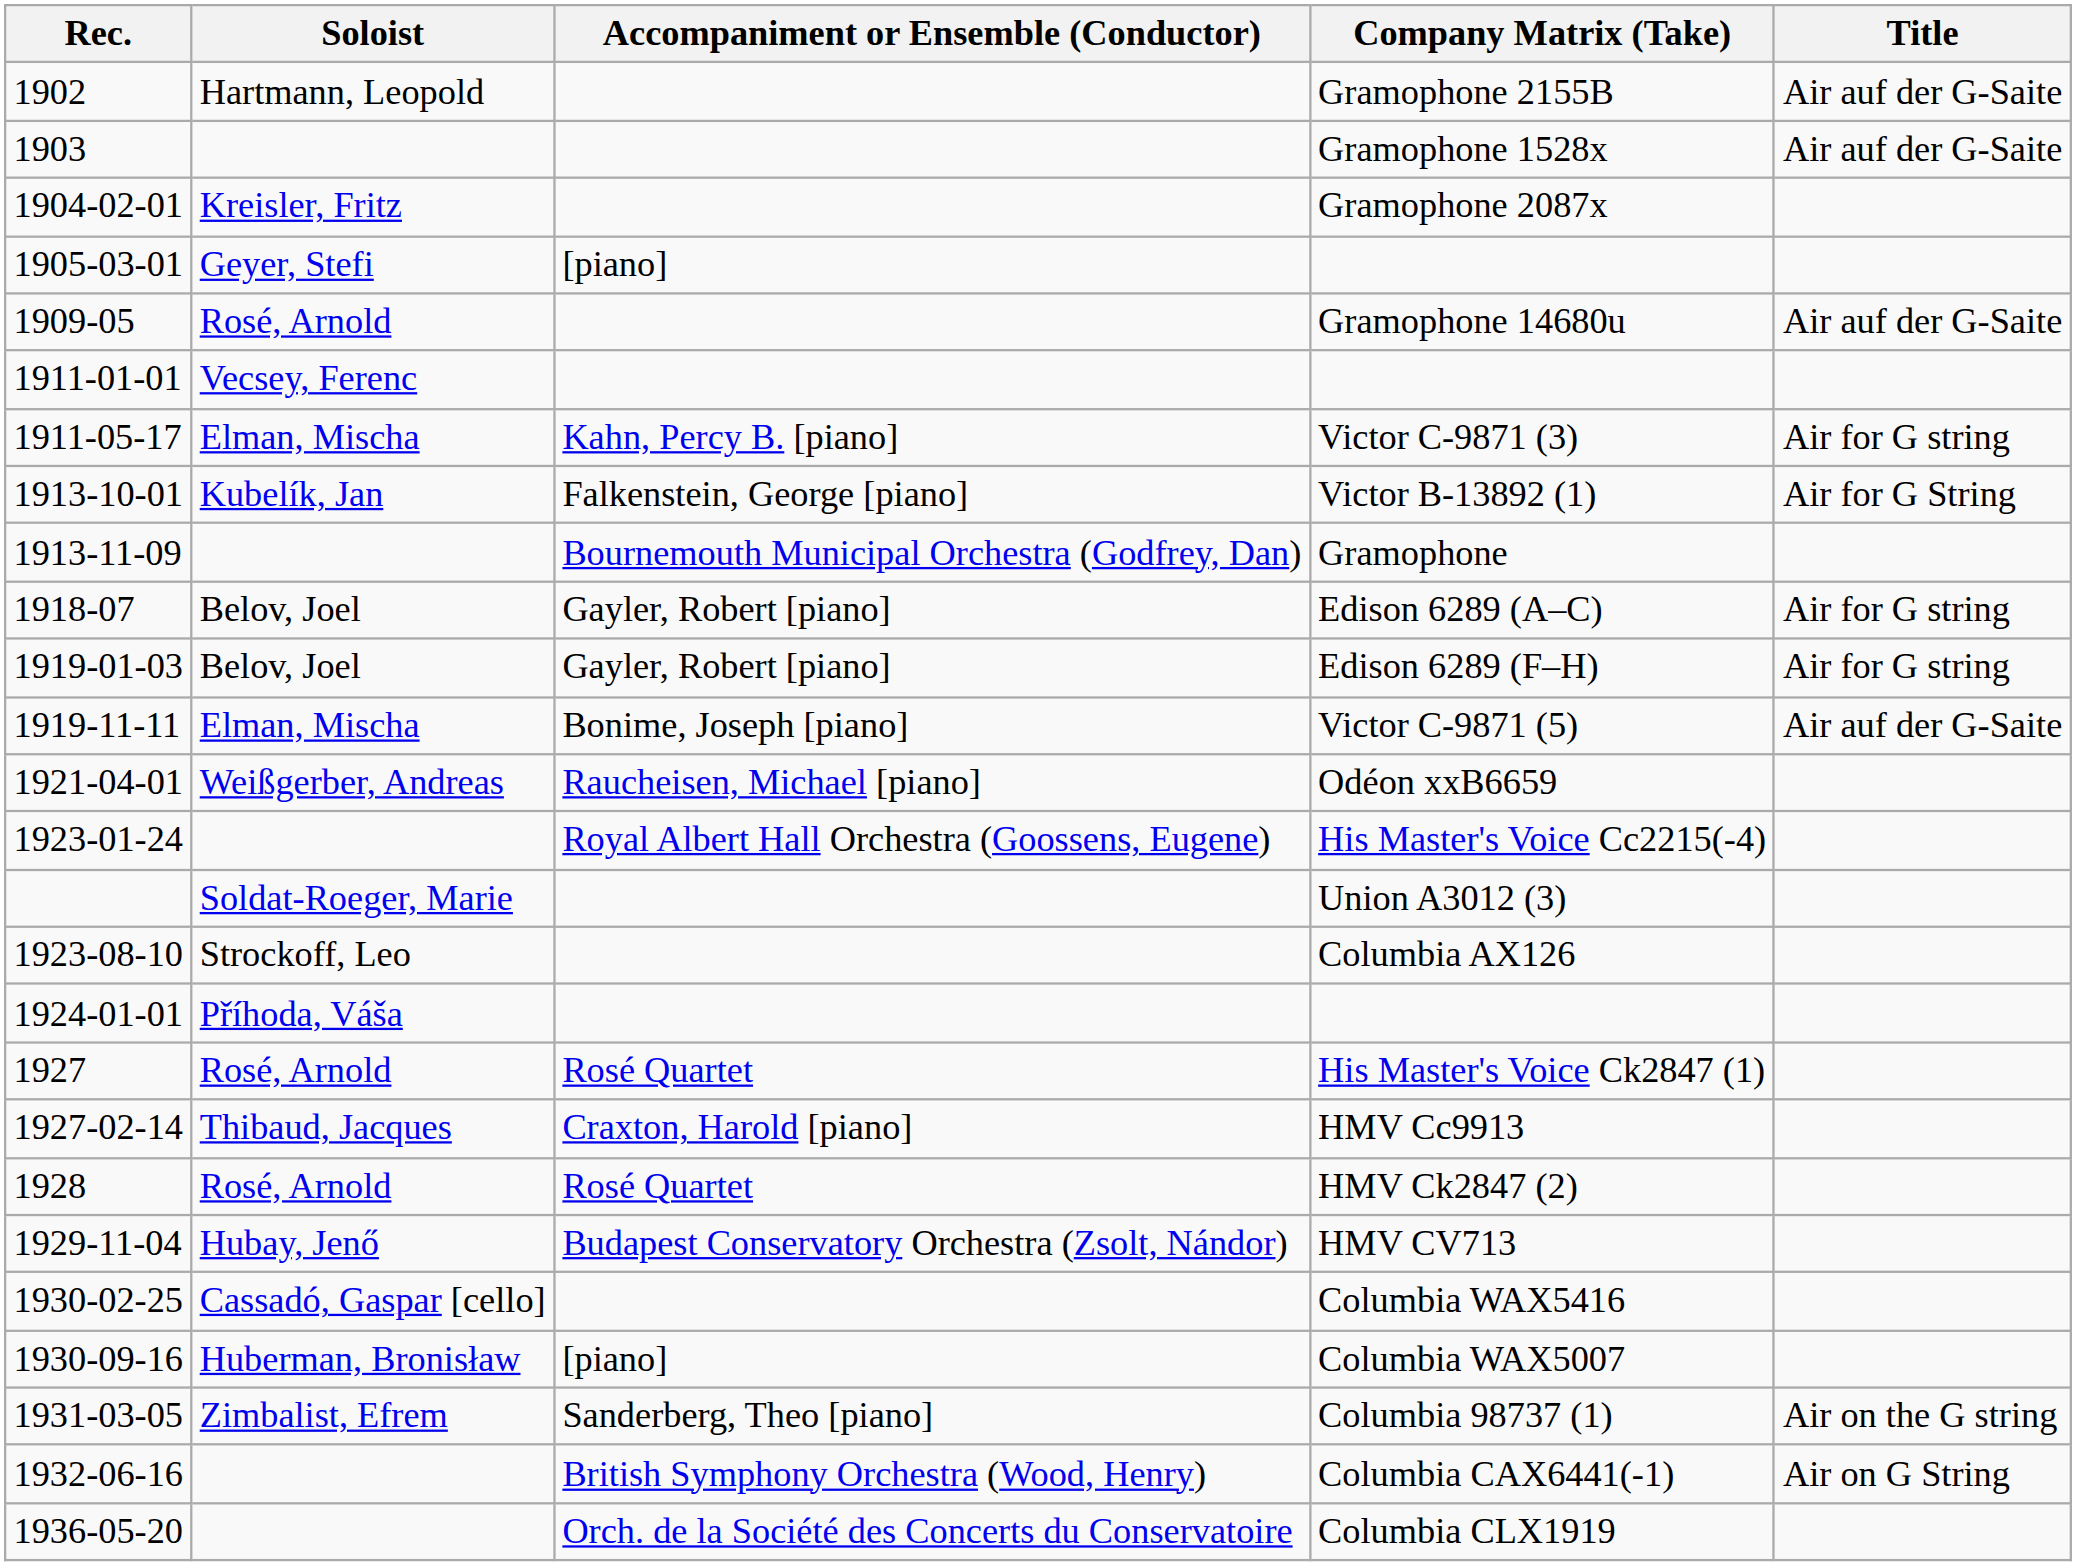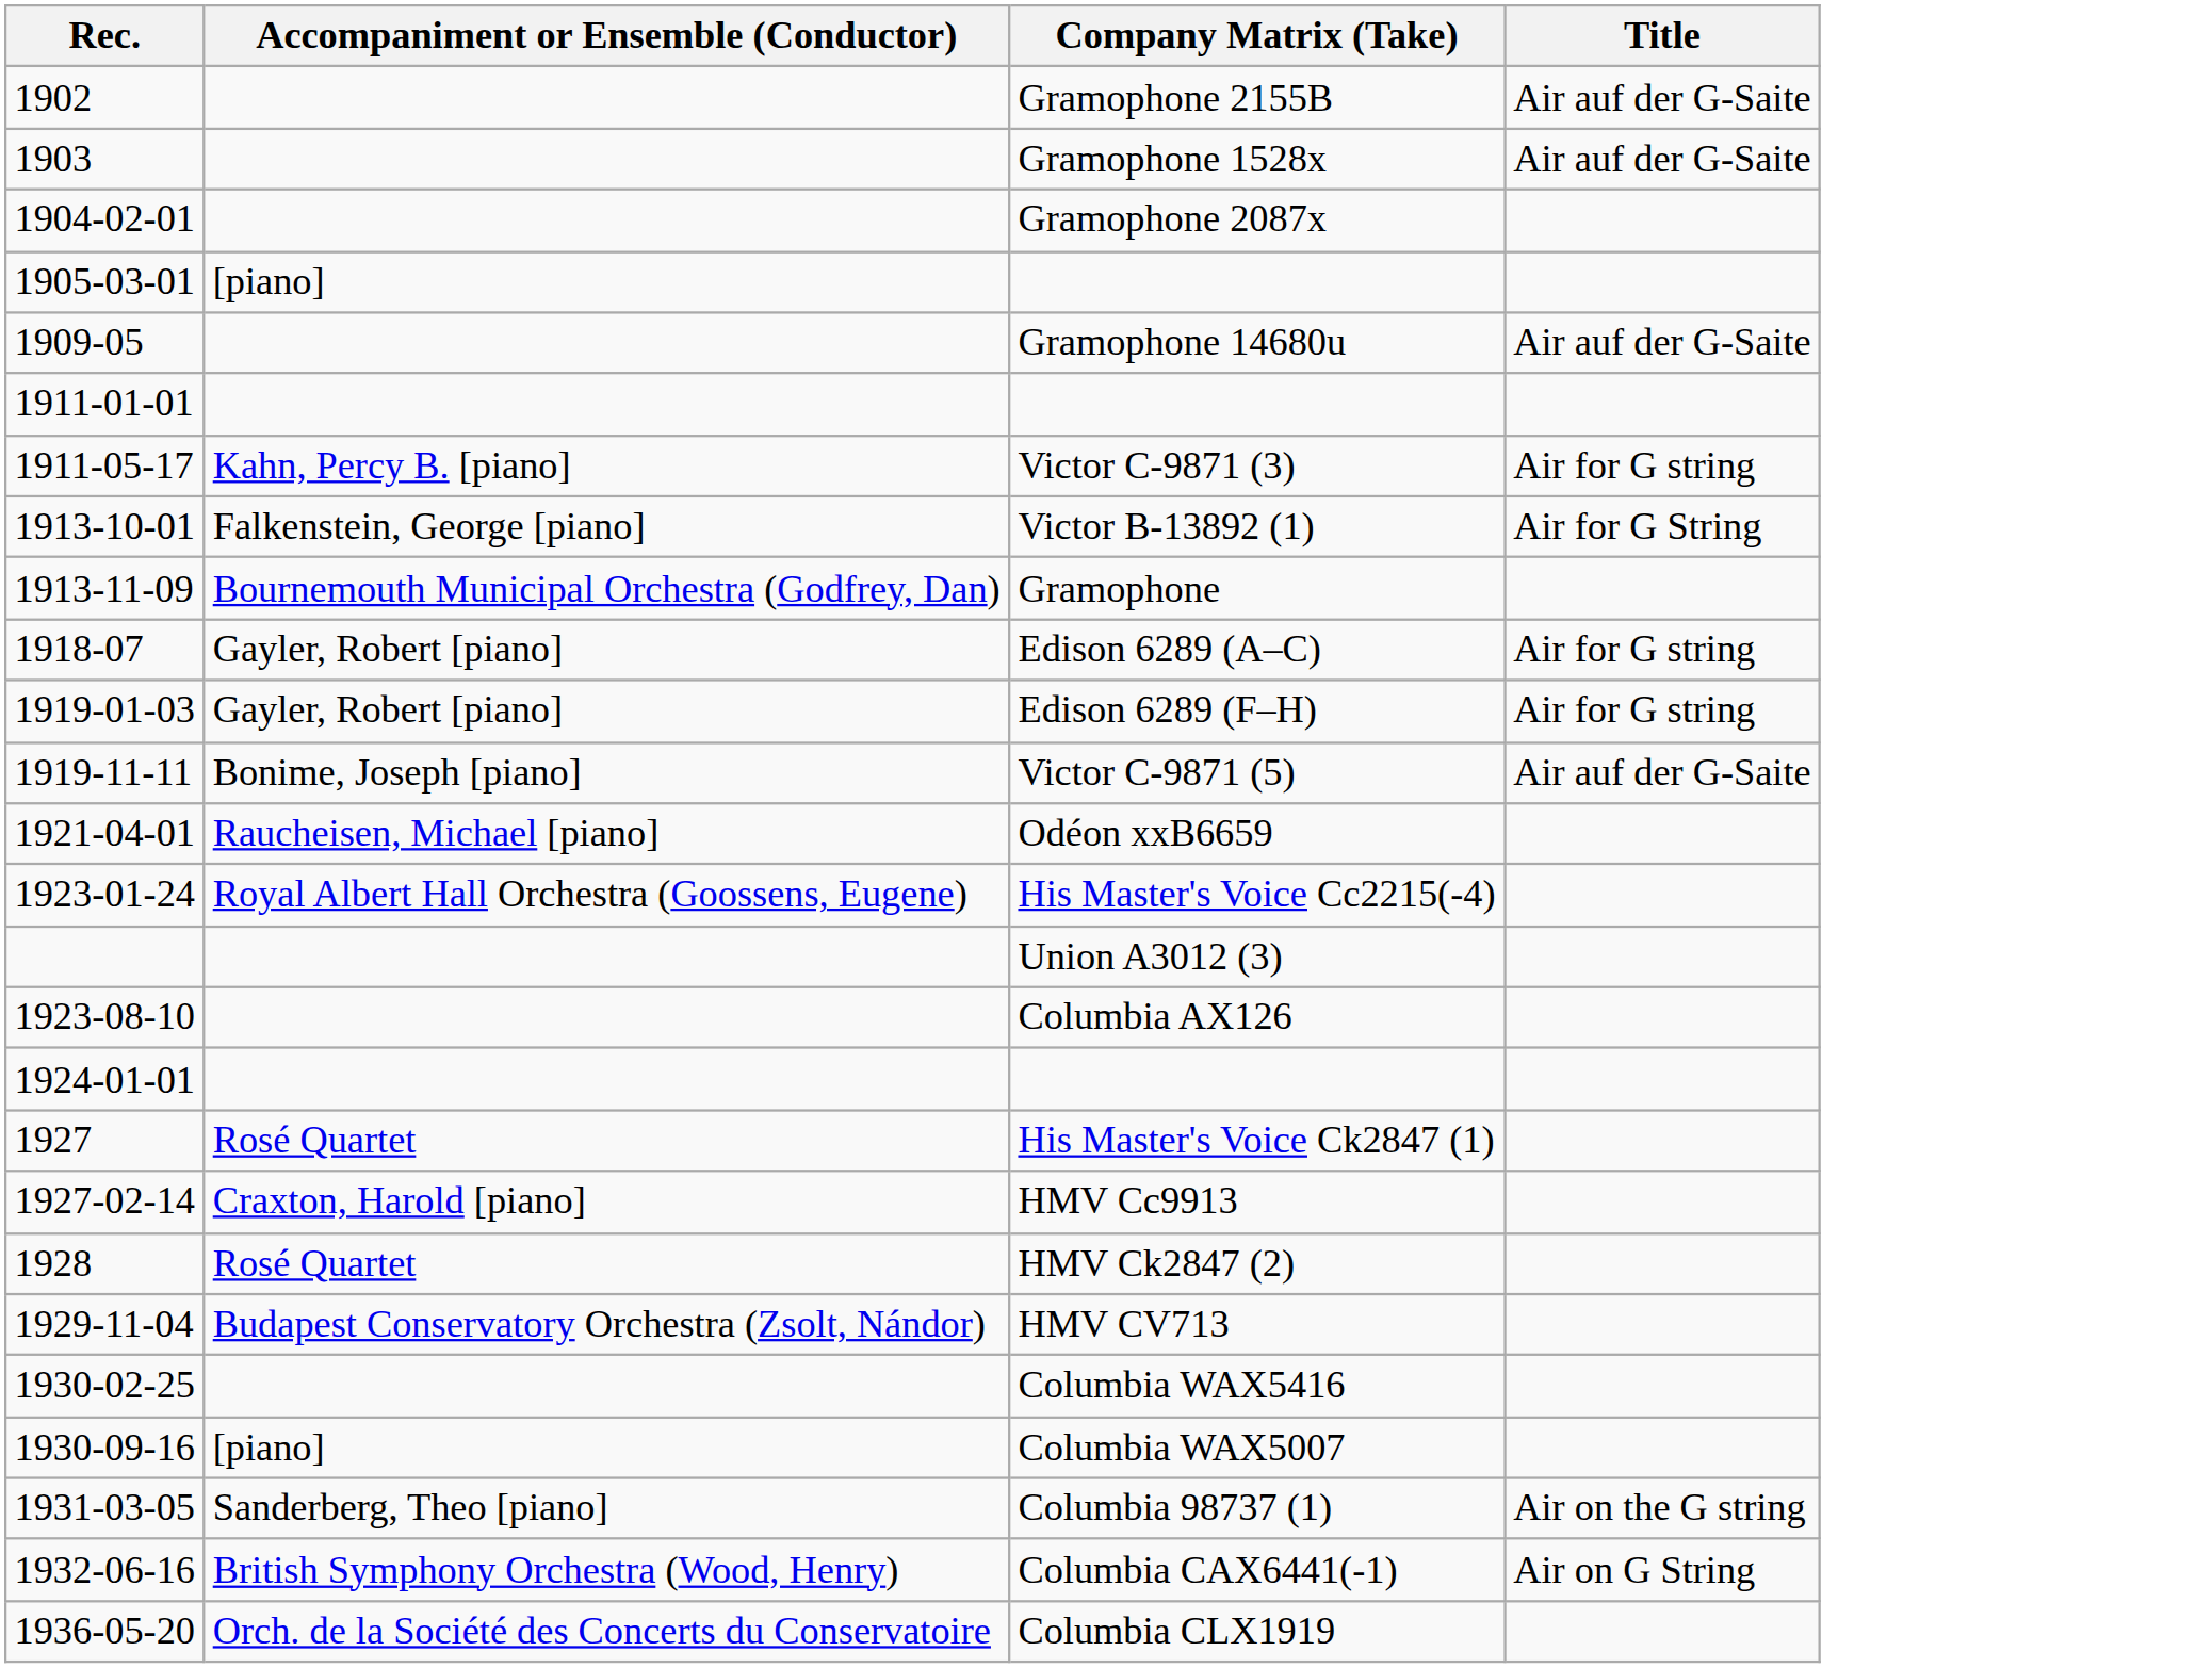- column: Soloist | Hartmann, Leopold | Kreisler, Fritz | Geyer, Stefi | Rosé, Arnold | Vecsey, Ferenc | Elman, Mischa | Kubelík, Jan | Belov, Joel | Belov, Joel | Elman, Mischa | Weißgerber, Andreas | Soldat-Roeger, Marie | Strockoff, Leo | Příhoda, Váša | Rosé, Arnold | Thibaud, Jacques | Rosé, Arnold | Hubay, Jenő | Cassadó, Gaspar [cello] | Huberman, Bronisław | Zimbalist, Efrem
